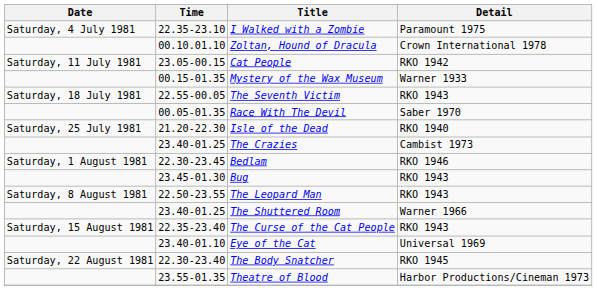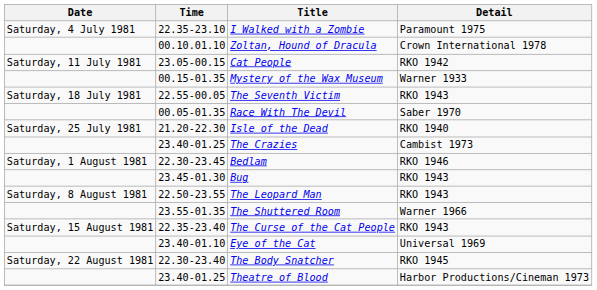The Shuttered Room | Time: 23.40-01.25 -> 23.55-01.35
Theatre of Blood | Time: 23.55-01.35 -> 23.40-01.25
